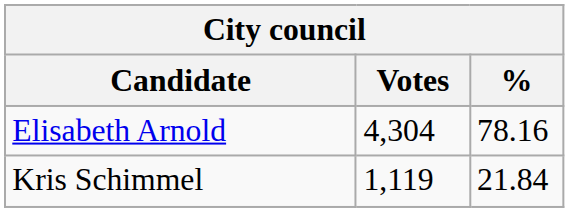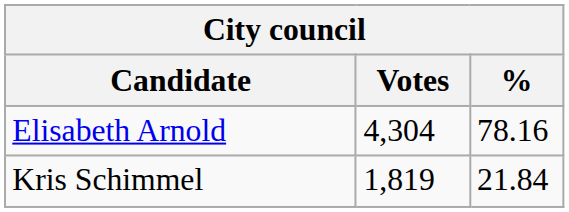Kris Schimmel | Votes: 1,119 -> 1,819
